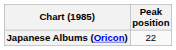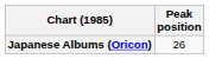Japanese Albums (Oricon) | Peak position: 22 -> 26
